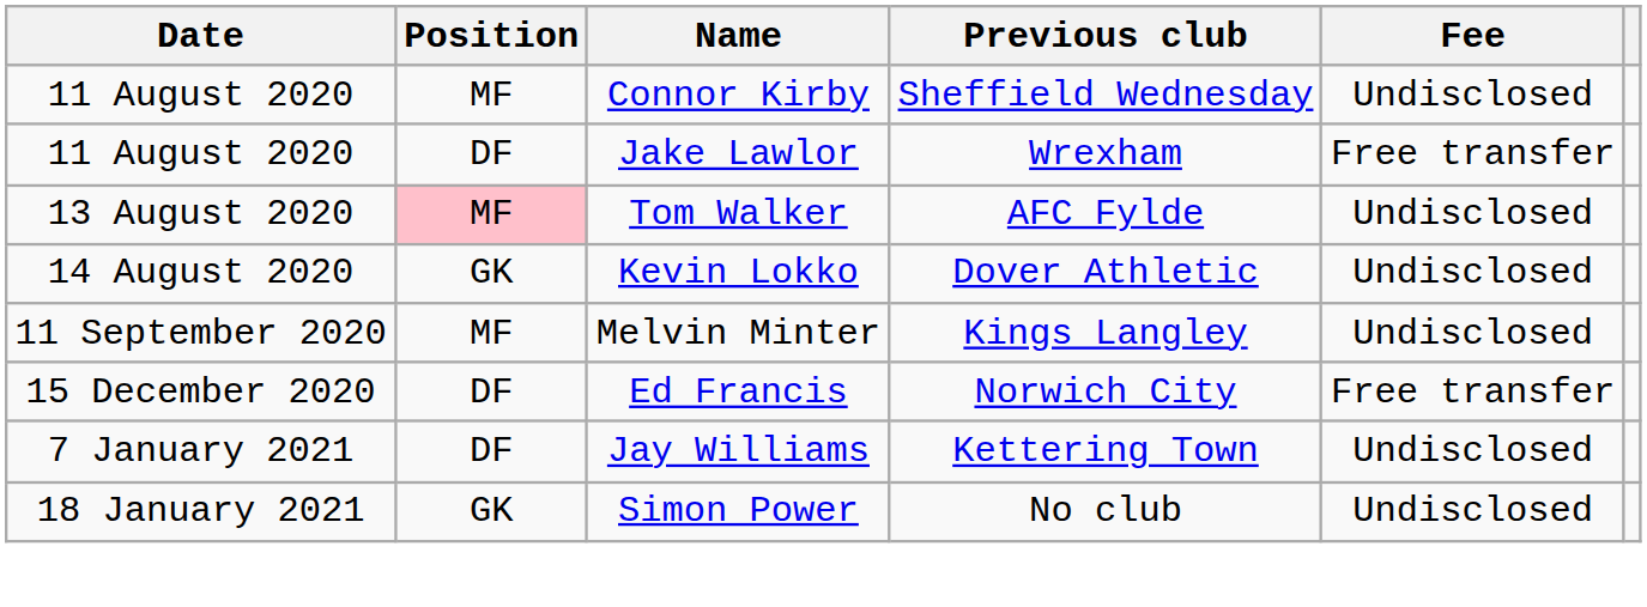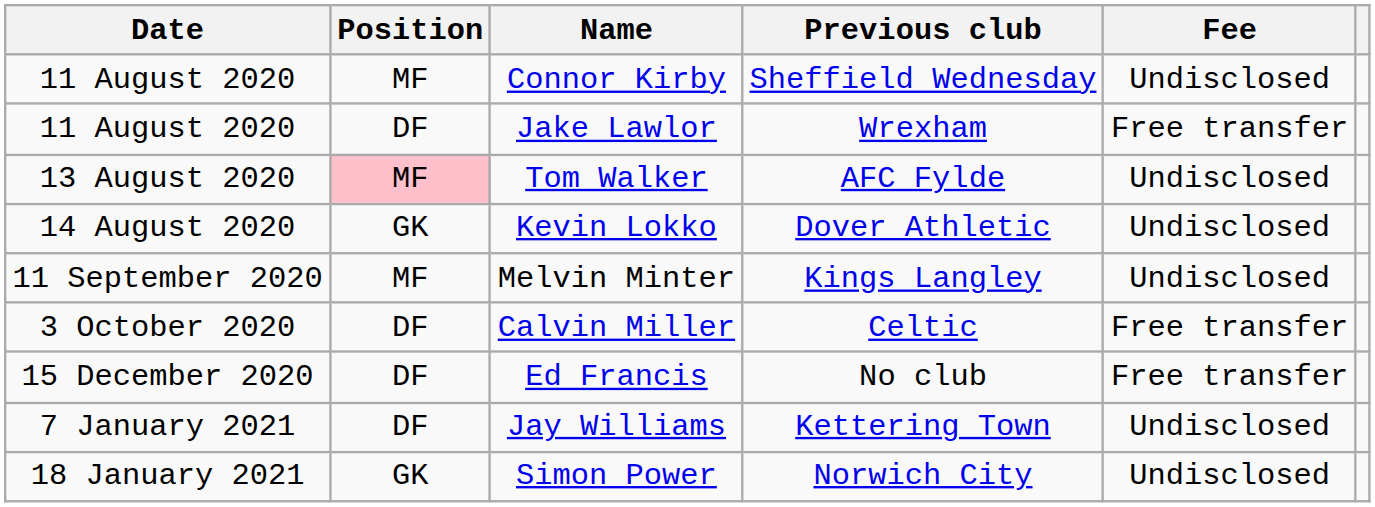+ row: 3 October 2020 | DF | Calvin Miller | Celtic | Free transfer
Ed Francis | Previous club: Norwich City -> No club
Simon Power | Previous club: No club -> Norwich City
